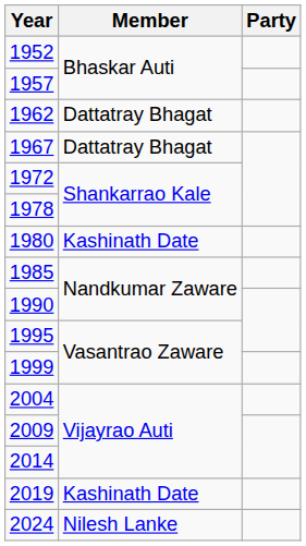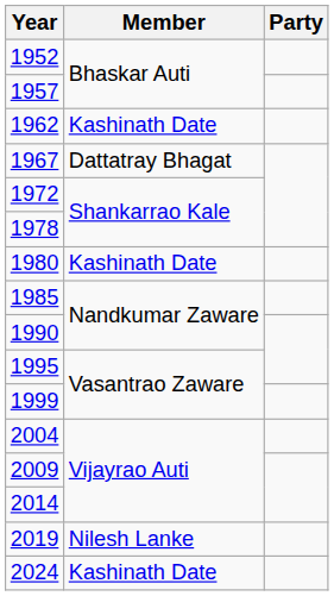1962 | Member: Dattatray Bhagat -> Kashinath Date
2019 | Member: Kashinath Date -> Nilesh Lanke
2024 | Member: Nilesh Lanke -> Kashinath Date
